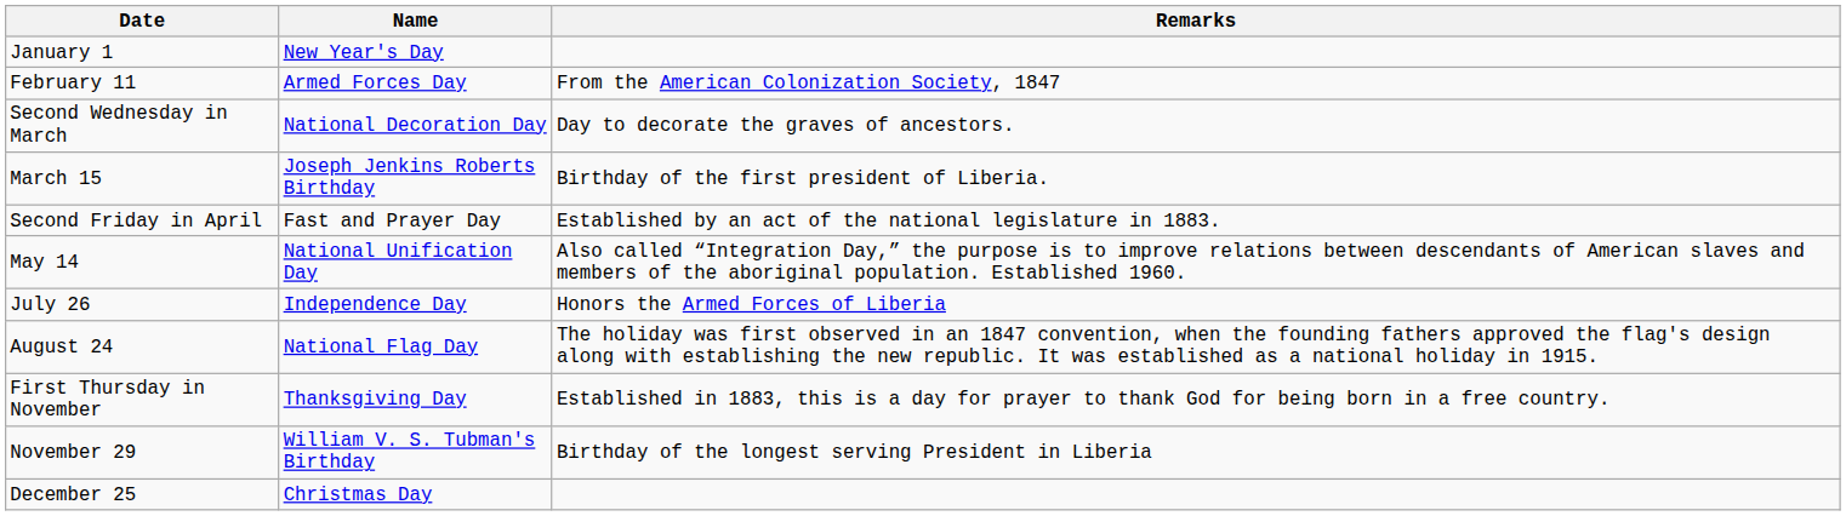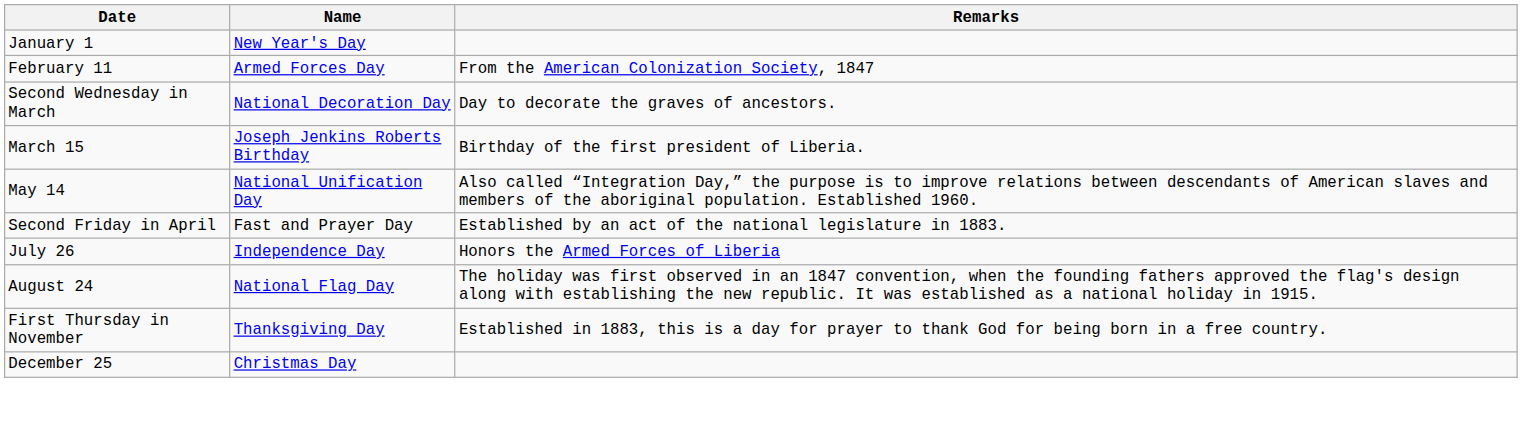rows swapped: Second Friday in April <-> May 14
- row: November 29 | William V. S. Tubman's Birthday | Birthday of the longest serving President in Liberia
